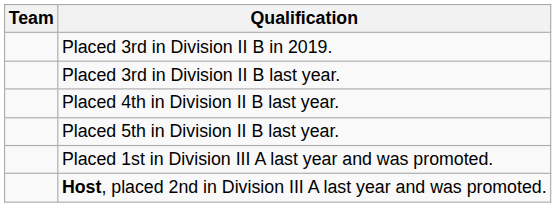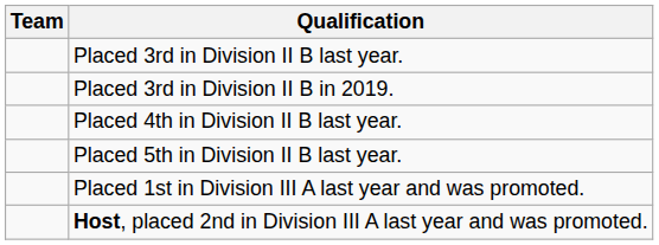rows swapped: Placed 3rd in Division II B in 2019. <-> Placed 3rd in Division II B last year.
